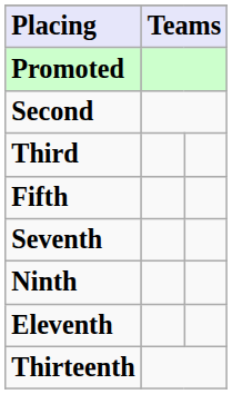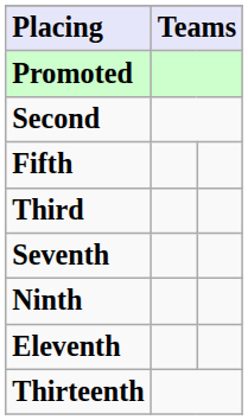rows swapped: Third <-> Fifth
